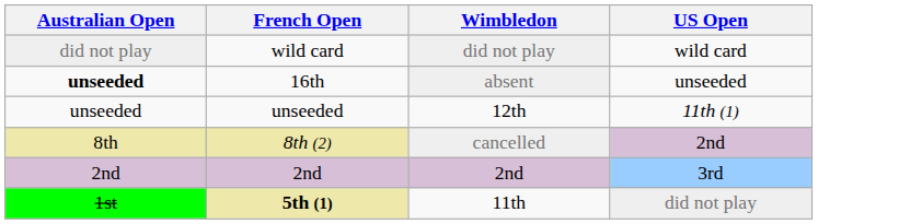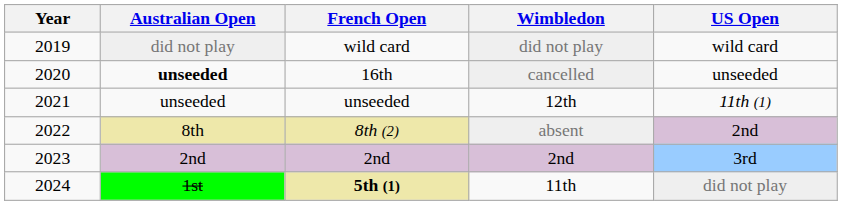+ column: Year | 2019 | 2020 | 2021 | 2022 | 2023 | 2024
16th | Wimbledon: absent -> cancelled
8th (2) | Wimbledon: cancelled -> absent
